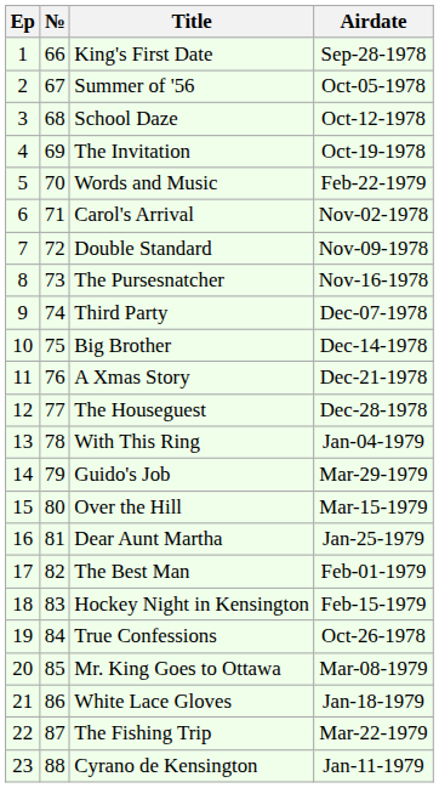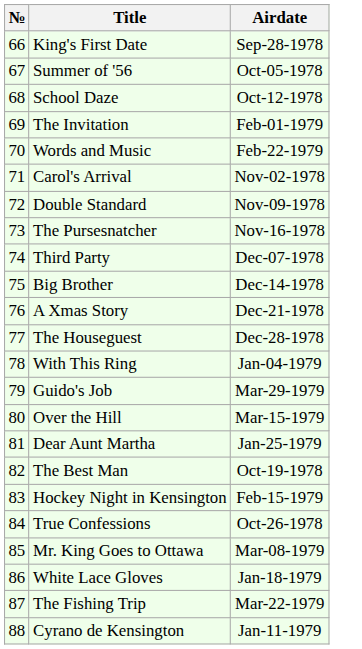- column: Ep | 1 | 2 | 3 | 4 | 5 | 6 | 7 | 8 | 9 | 10 | 11 | 12 | 13 | 14 | 15 | 16 | 17 | 18 | 19 | 20 | 21 | 22 | 23
The Invitation | Airdate: Oct-19-1978 -> Feb-01-1979
The Best Man | Airdate: Feb-01-1979 -> Oct-19-1978
